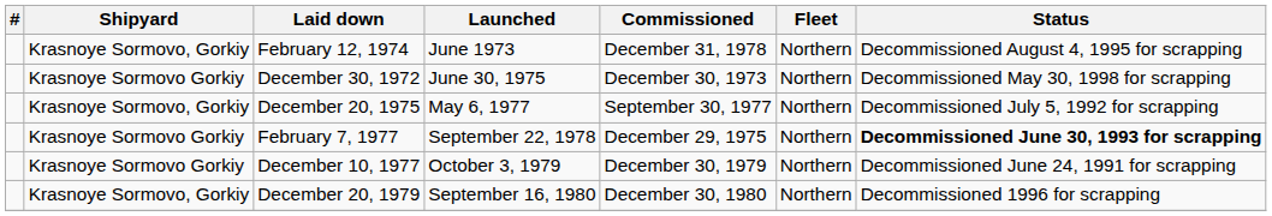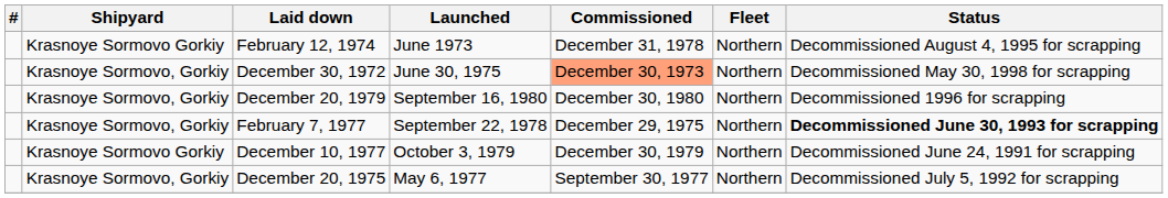February 12, 1974 | Shipyard: Krasnoye Sormovo, Gorkiy -> Krasnoye Sormovo Gorkiy
December 30, 1972 | Shipyard: Krasnoye Sormovo Gorkiy -> Krasnoye Sormovo, Gorkiy
December 30, 1972 | Commissioned: no background -> lightsalmon background
rows swapped: December 20, 1975 <-> December 20, 1979
February 7, 1977 | Shipyard: Krasnoye Sormovo Gorkiy -> Krasnoye Sormovo, Gorkiy
